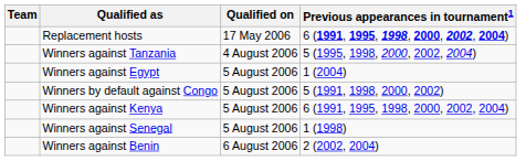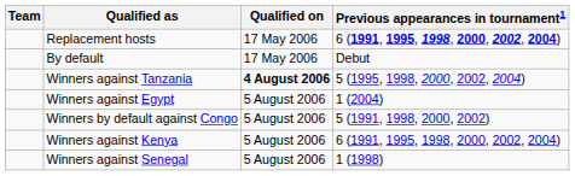+ row: By default | 17 May 2006 | Debut
Winners against Tanzania | Qualified on: normal -> bold
- row: Winners against Benin | 6 August 2006 | 2 (2002, 2004)
